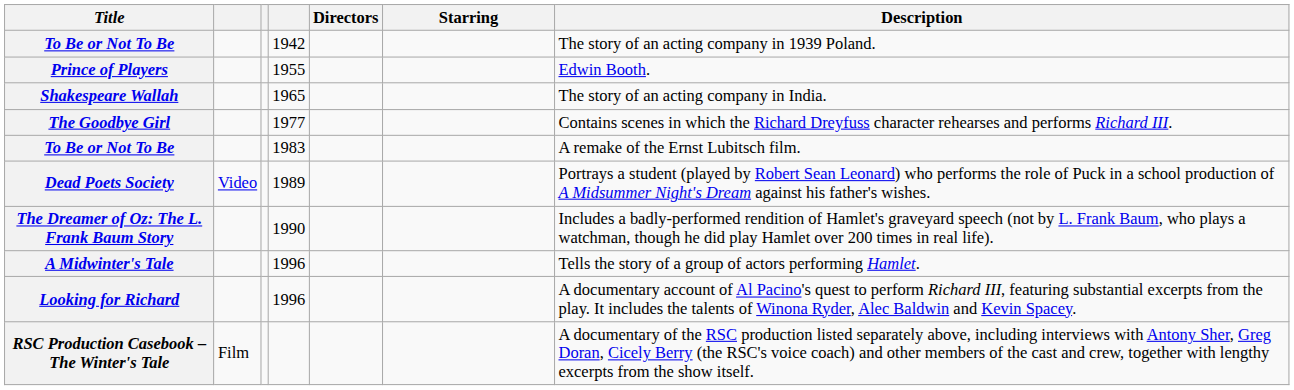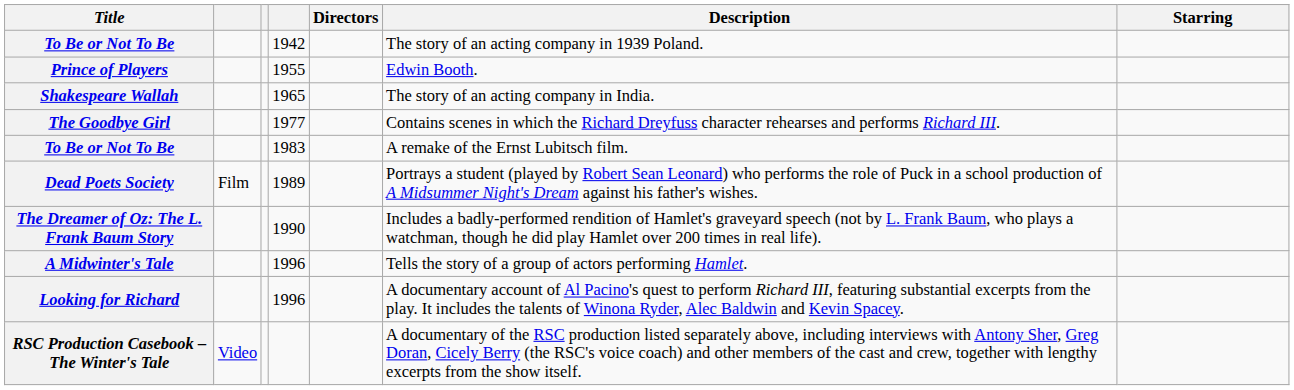columns swapped: Starring <-> Description
Dead Poets Society | column 2: Video -> Film
RSC Production Casebook – The Winter's Tale | column 2: Film -> Video
